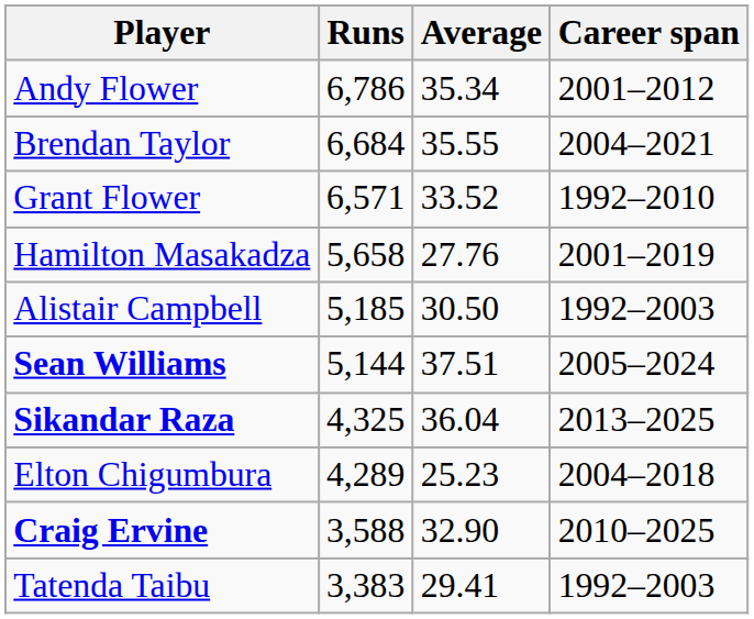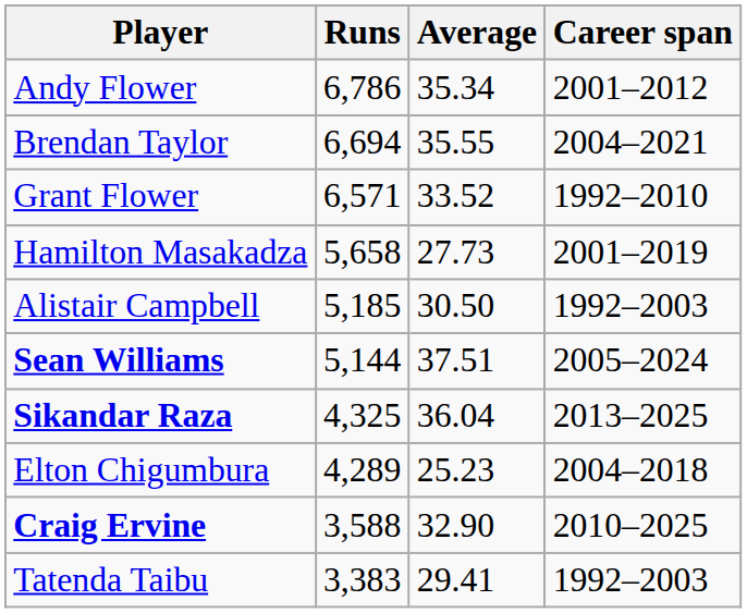Brendan Taylor | Runs: 6,684 -> 6,694
Hamilton Masakadza | Average: 27.76 -> 27.73
